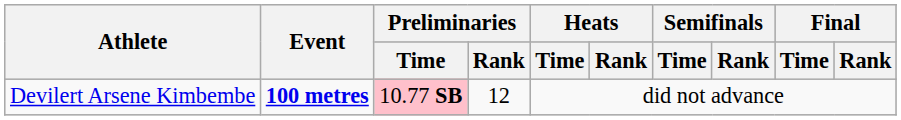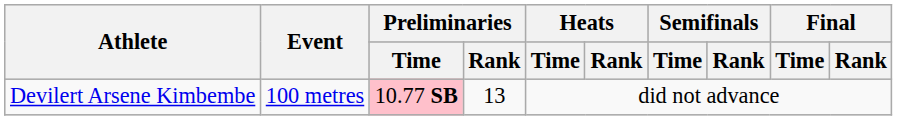Devilert Arsene Kimbembe | Event: bold -> normal
Devilert Arsene Kimbembe | Preliminaries / Rank: 12 -> 13
